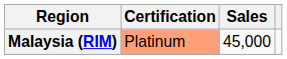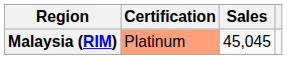Malaysia (RIM) | Sales: 45,000 -> 45,045
